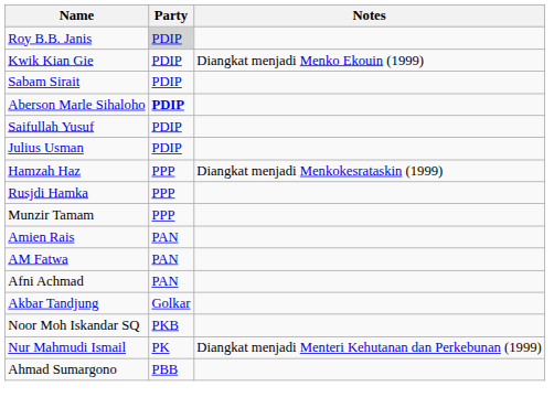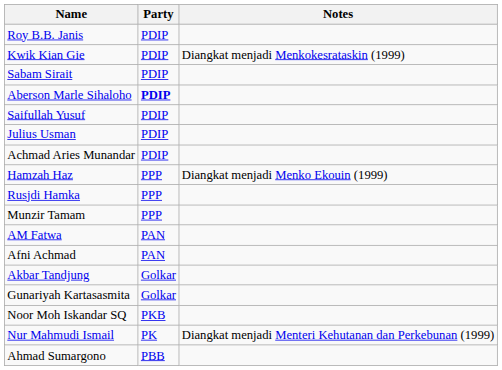Roy B.B. Janis | Party: lightgrey background -> no background
Kwik Kian Gie | Notes: Diangkat menjadi Menko Ekouin (1999) -> Diangkat menjadi Menkokesrataskin (1999)
+ row: Achmad Aries Munandar | PDIP
Hamzah Haz | Notes: Diangkat menjadi Menkokesrataskin (1999) -> Diangkat menjadi Menko Ekouin (1999)
- row: Amien Rais | PAN
+ row: Gunariyah Kartasasmita | Golkar
